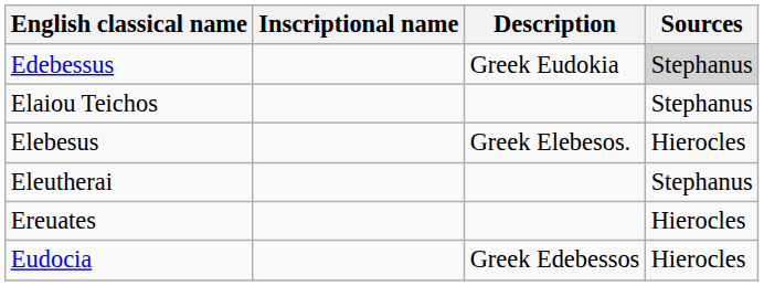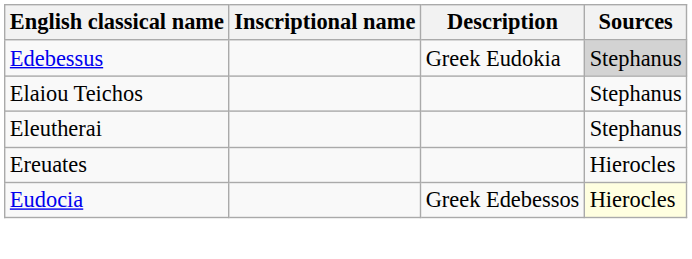- row: Elebesus | Greek Elebesos. | Hierocles
Eudocia | Sources: no background -> lightyellow background
